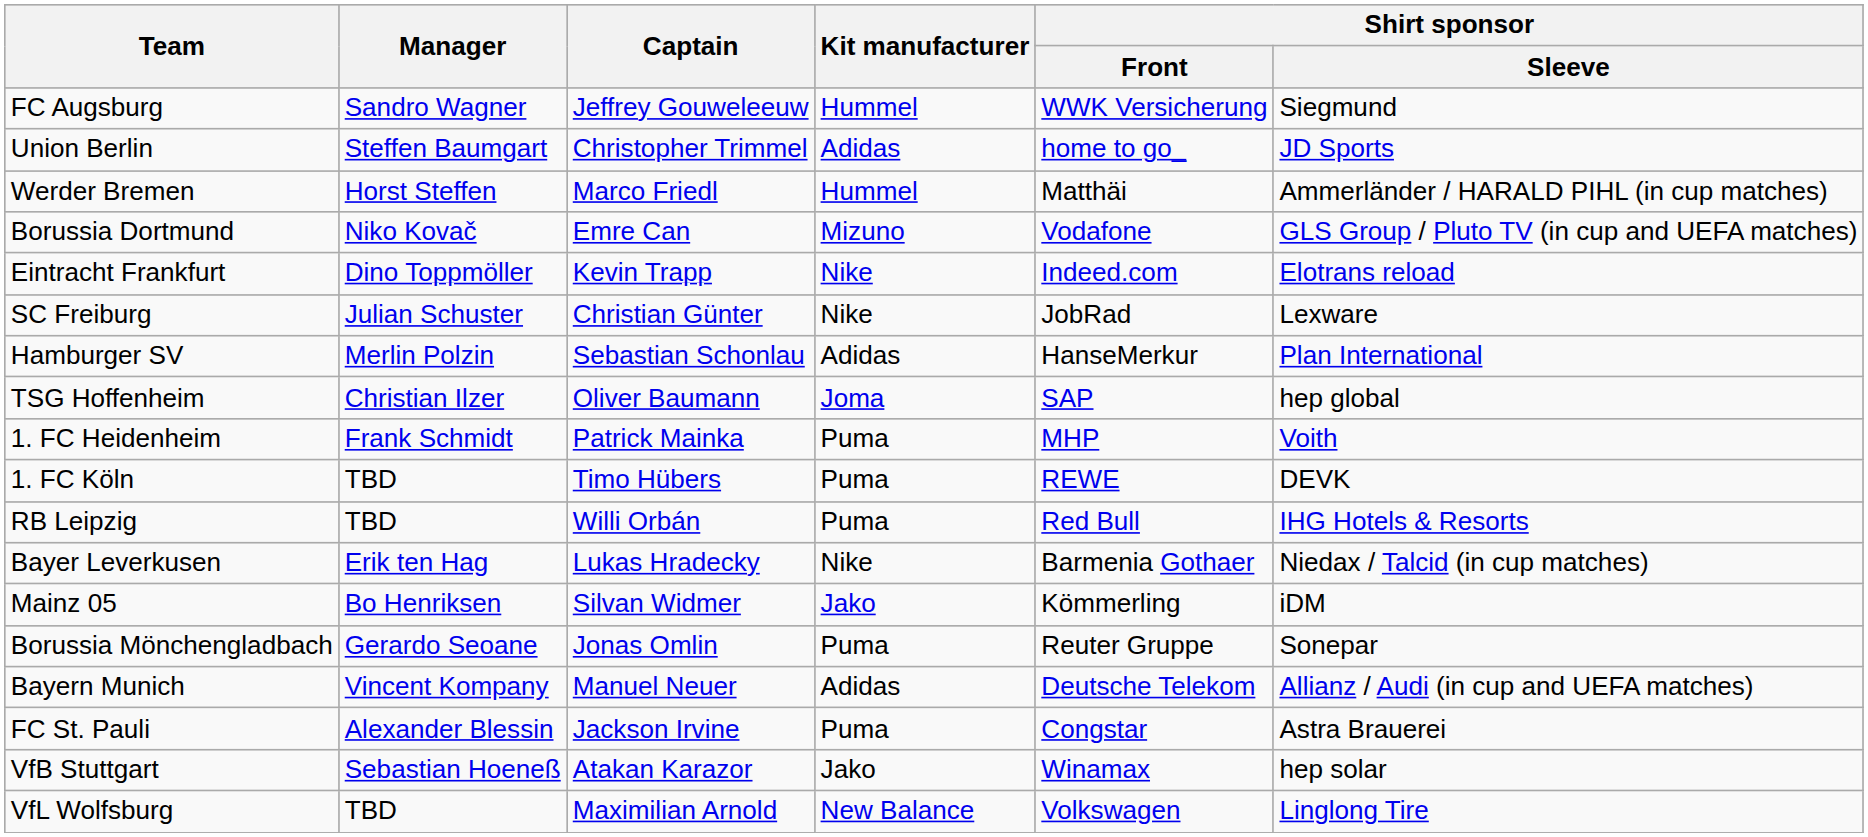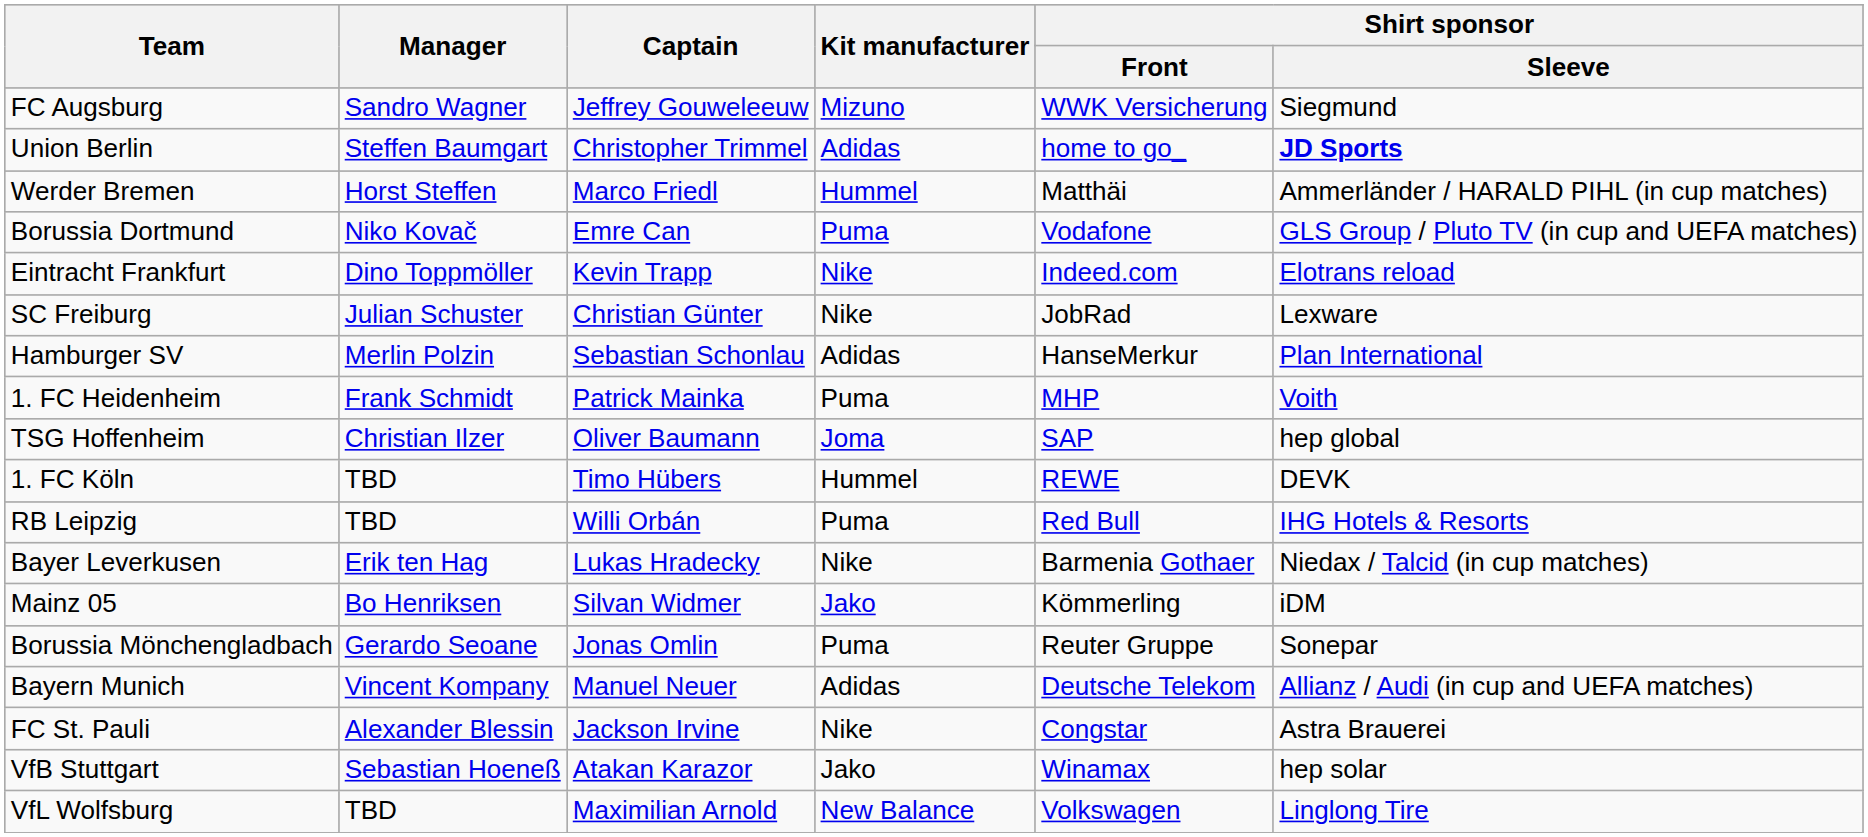FC Augsburg | Kit manufacturer: Hummel -> Mizuno
Union Berlin | Shirt sponsor / Sleeve: normal -> bold
Borussia Dortmund | Kit manufacturer: Mizuno -> Puma
rows swapped: 1. FC Heidenheim <-> TSG Hoffenheim
1. FC Köln | Kit manufacturer: Puma -> Hummel
FC St. Pauli | Kit manufacturer: Puma -> Nike
